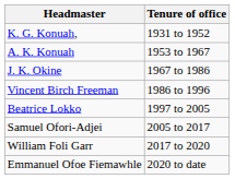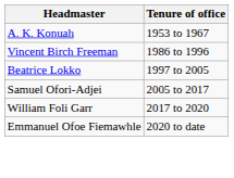- row: K. G. Konuah, | 1931 to 1952
- row: J. K. Okine | 1967 to 1986
